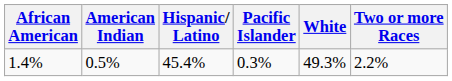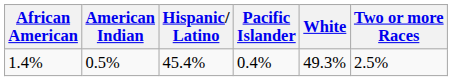1.4% | Pacific Islander: 0.3% -> 0.4%
1.4% | Two or more Races: 2.2% -> 2.5%
